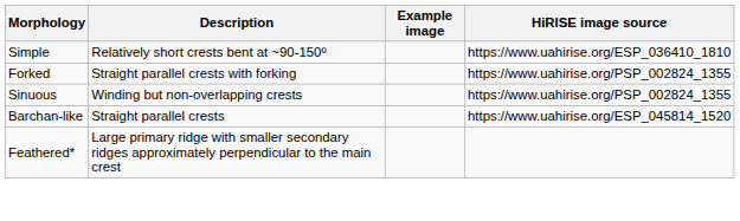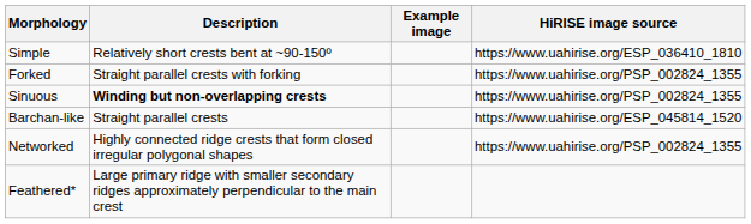Sinuous | Description: normal -> bold
+ row: Networked | Highly connected ridge crests that form closed irregular polygonal shapes | https://www.uahirise.org/PSP_002824_1355
